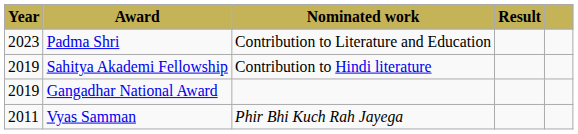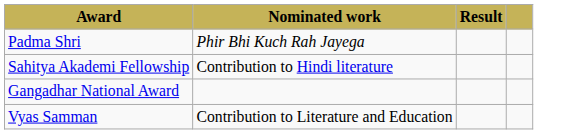- column: Year | 2023 | 2019 | 2019 | 2011
Padma Shri | Nominated work: Contribution to Literature and Education -> Phir Bhi Kuch Rah Jayega
Vyas Samman | Nominated work: Phir Bhi Kuch Rah Jayega -> Contribution to Literature and Education
